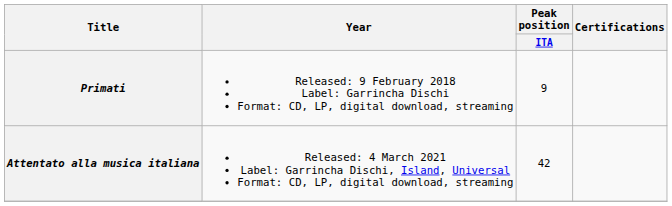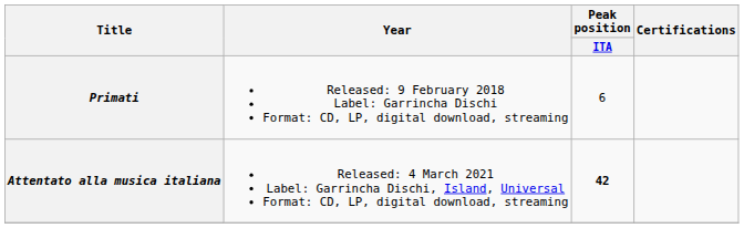Primati | Peak position / ITA: 9 -> 6
Attentato alla musica italiana | Peak position / ITA: normal -> bold
